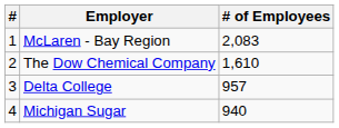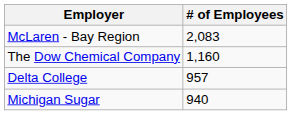- column: # | 1 | 2 | 3 | 4
The Dow Chemical Company | # of Employees: 1,610 -> 1,160
